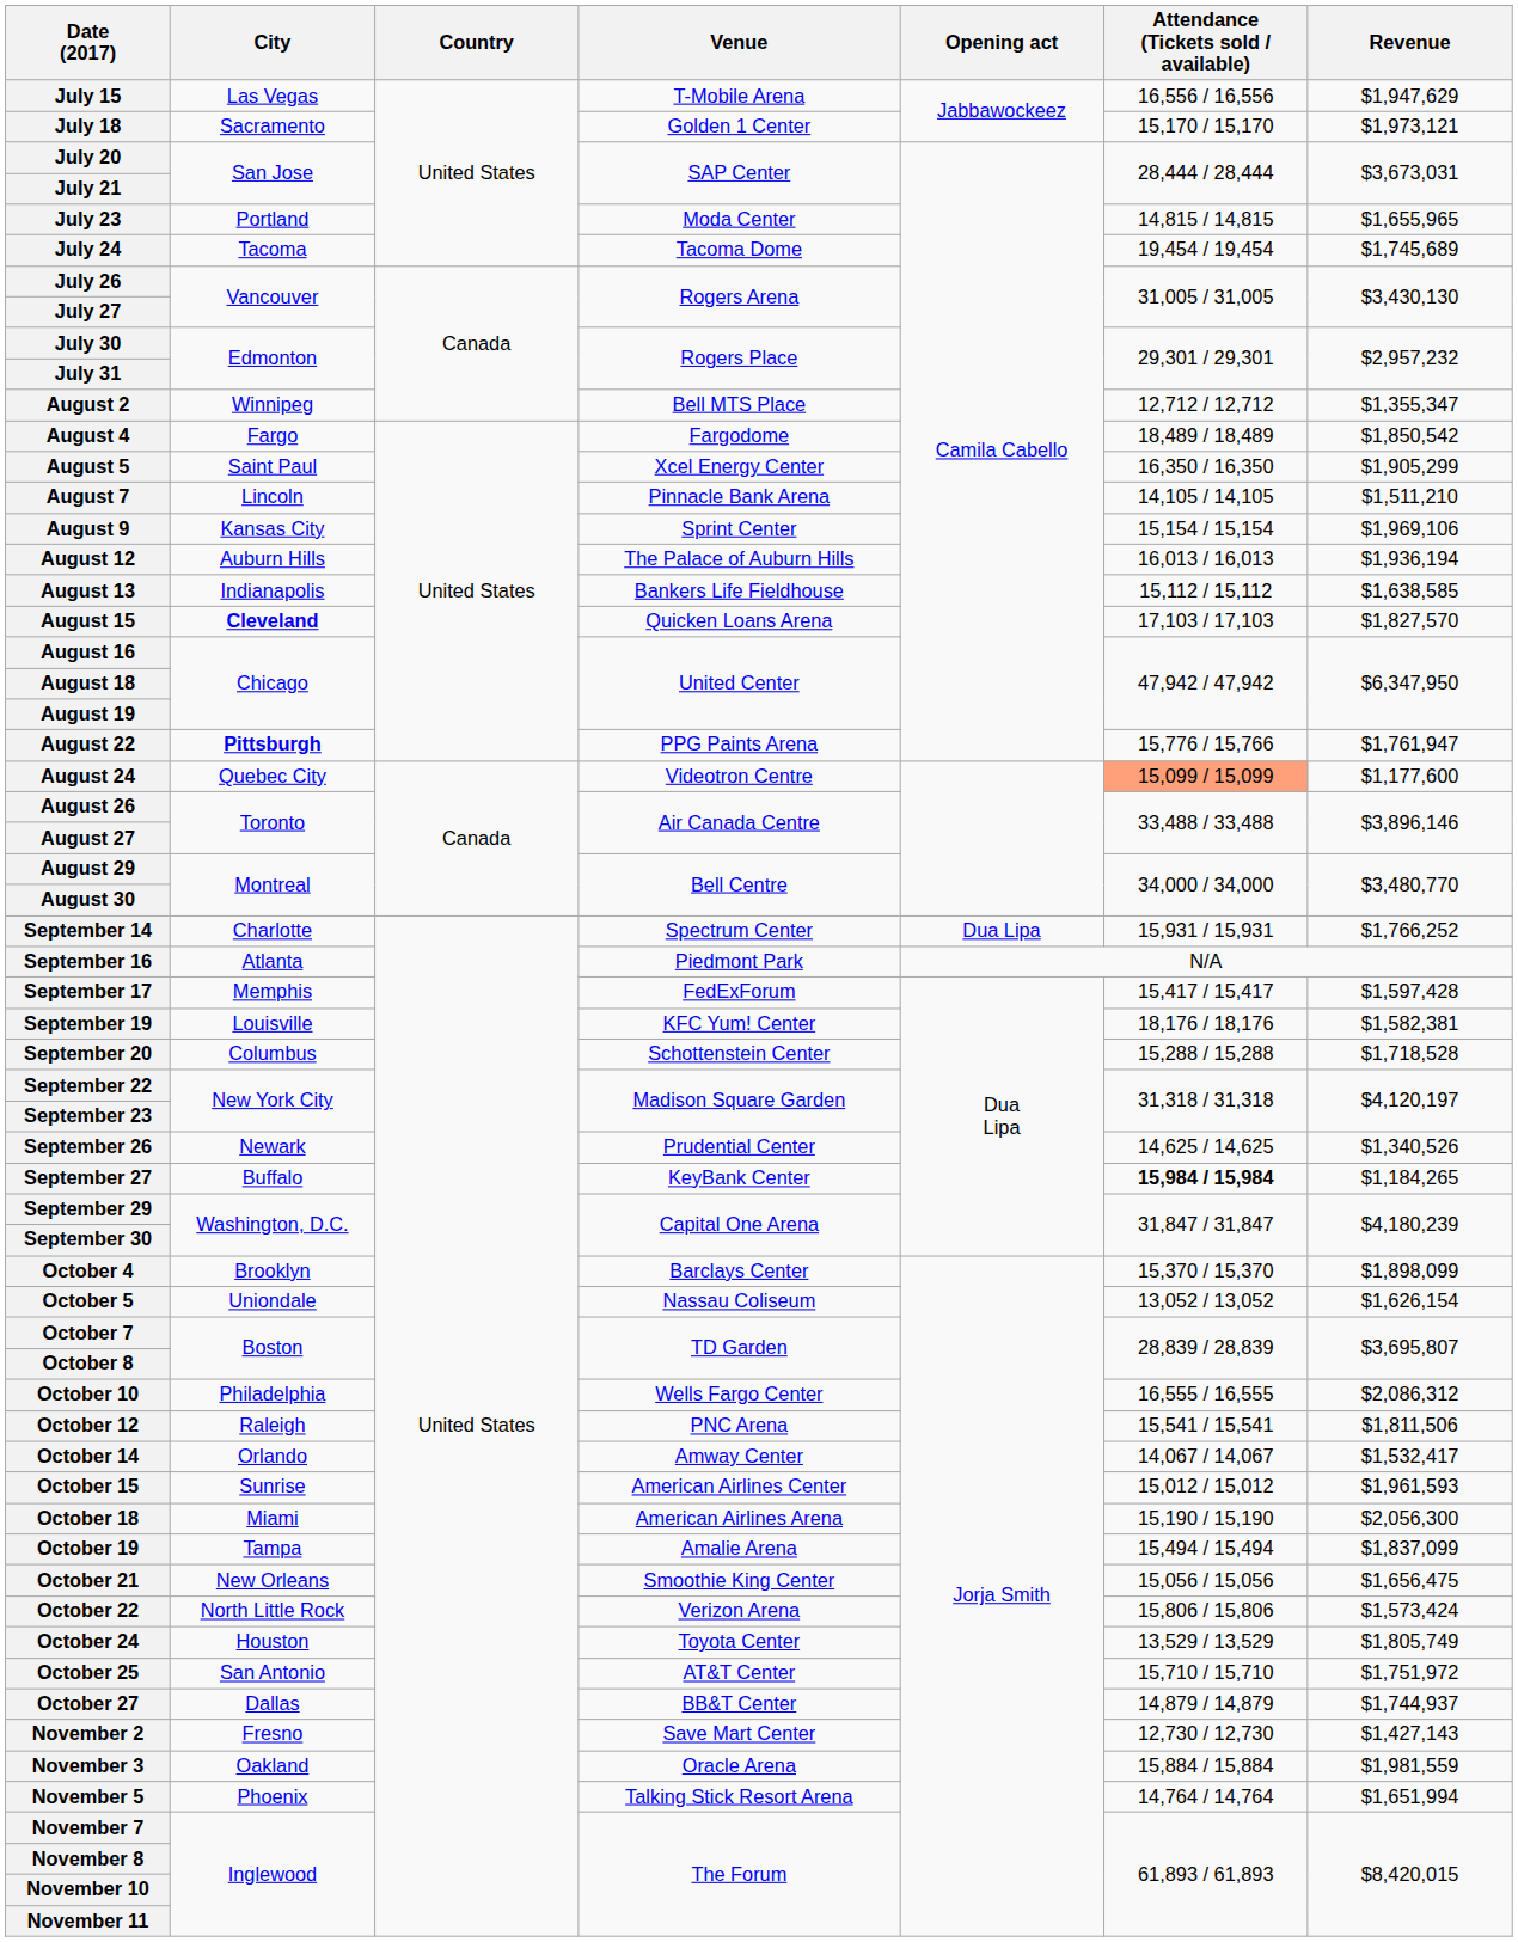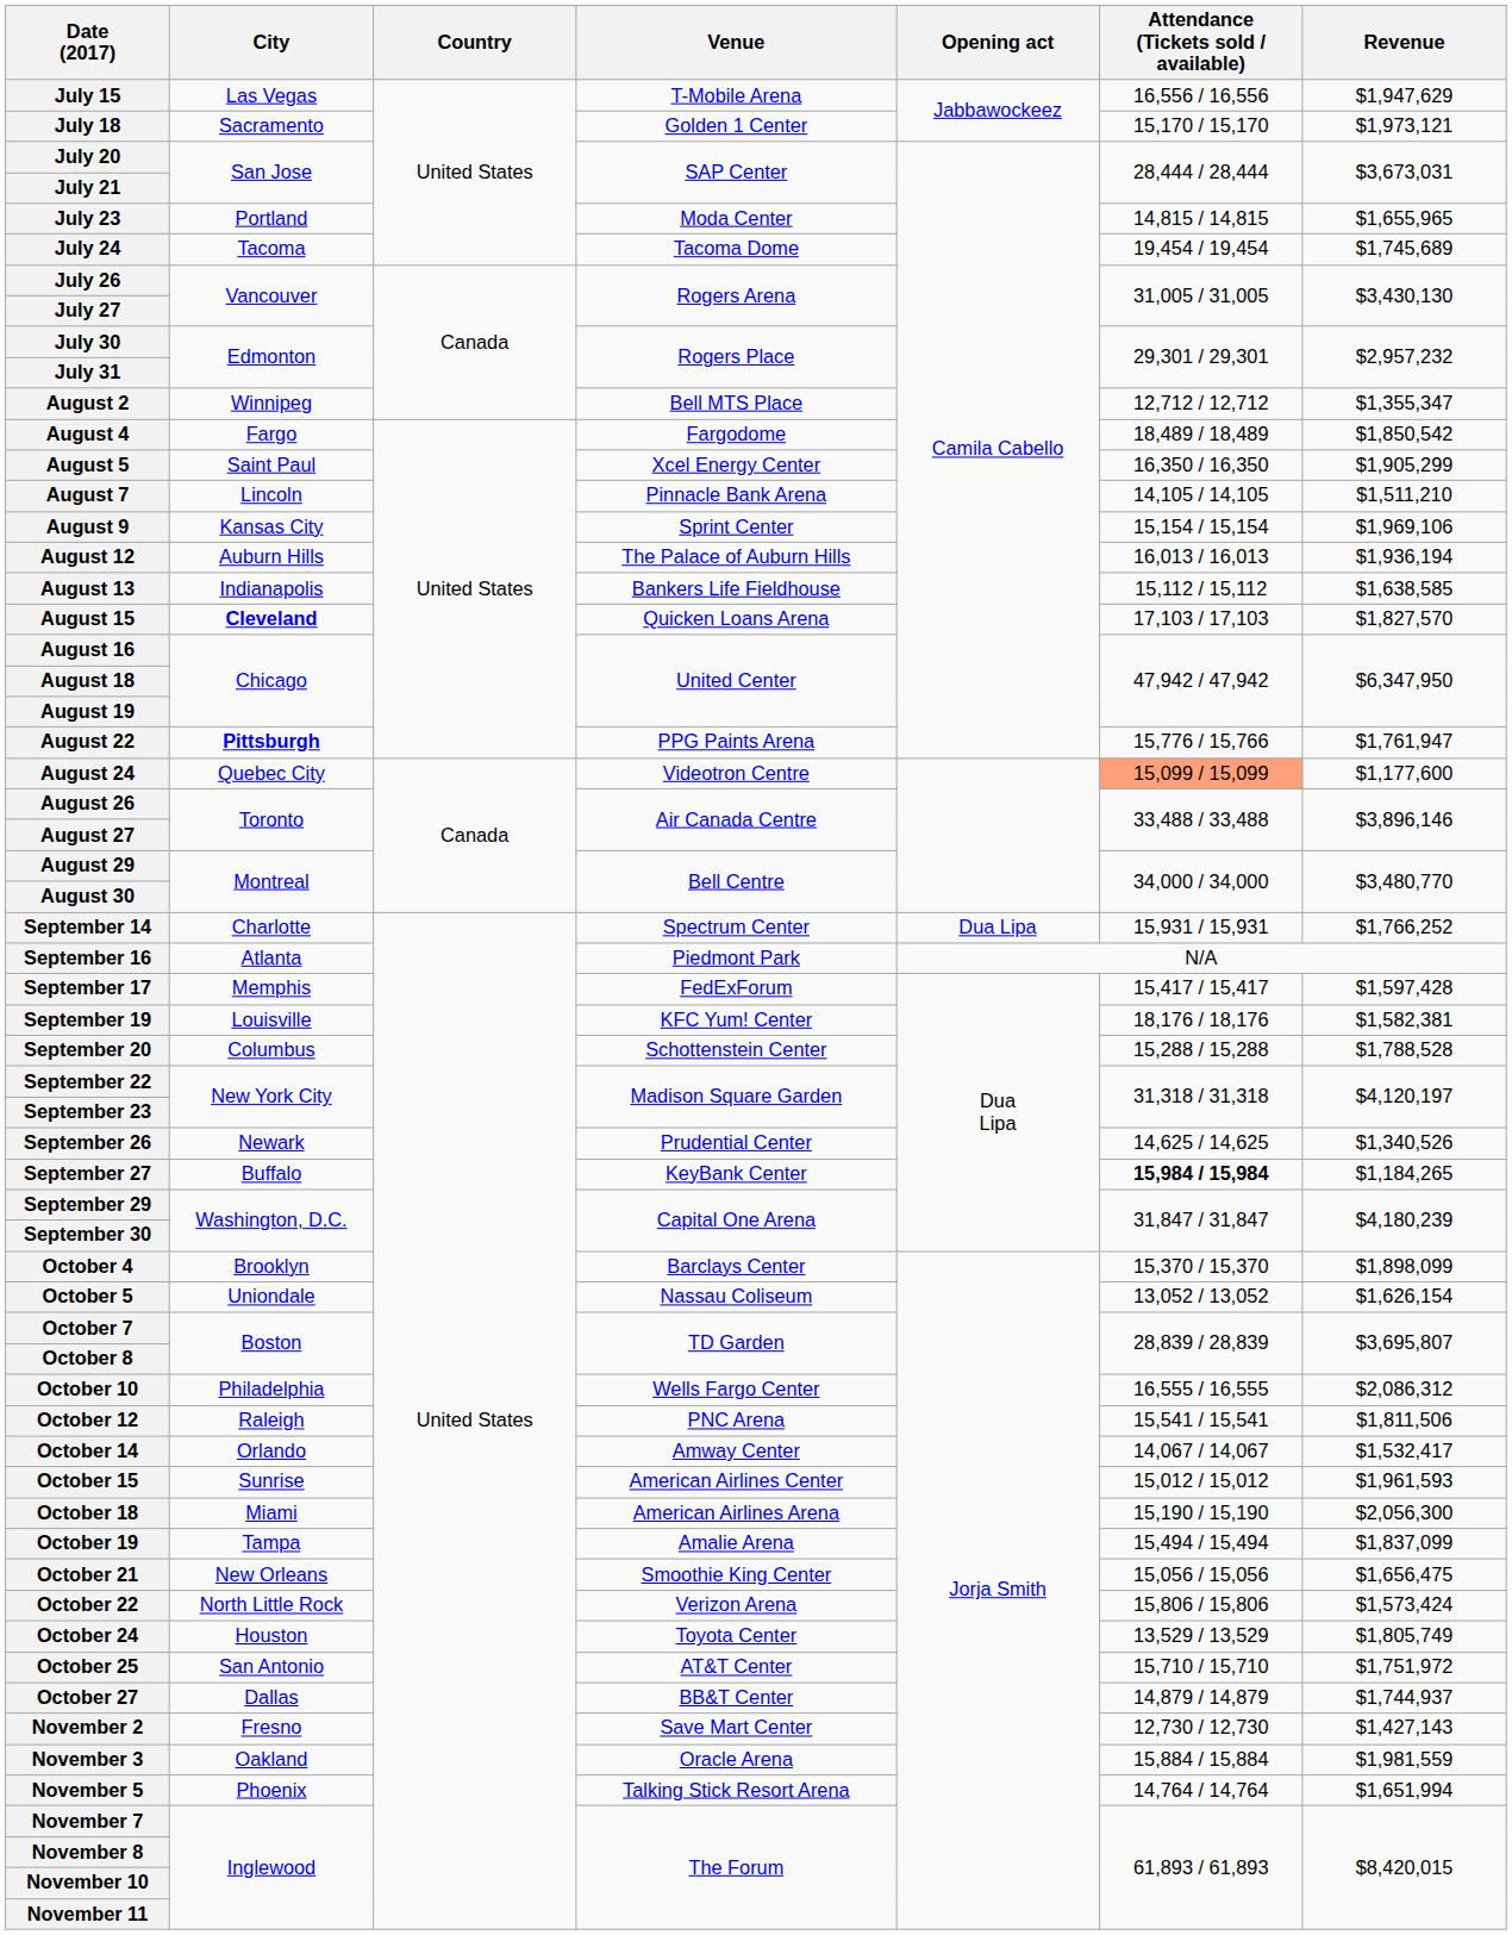September 20 | Revenue: $1,718,528 -> $1,788,528
